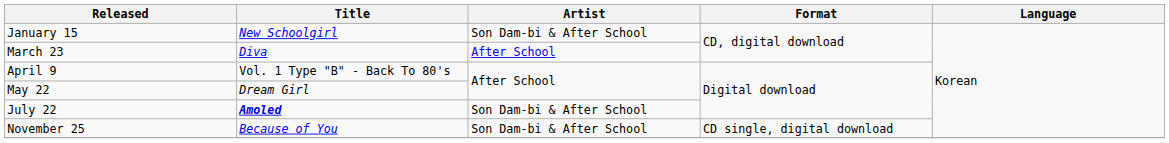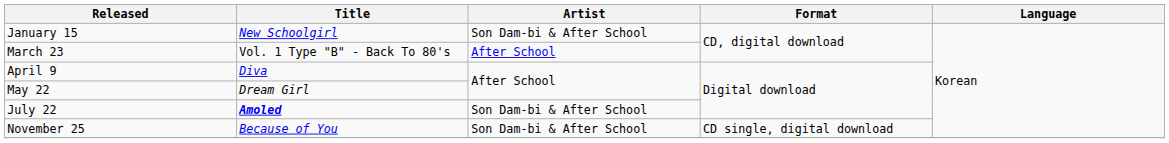March 23 | Title: Diva -> Vol. 1 Type "B" - Back To 80's
April 9 | Title: Vol. 1 Type "B" - Back To 80's -> Diva
